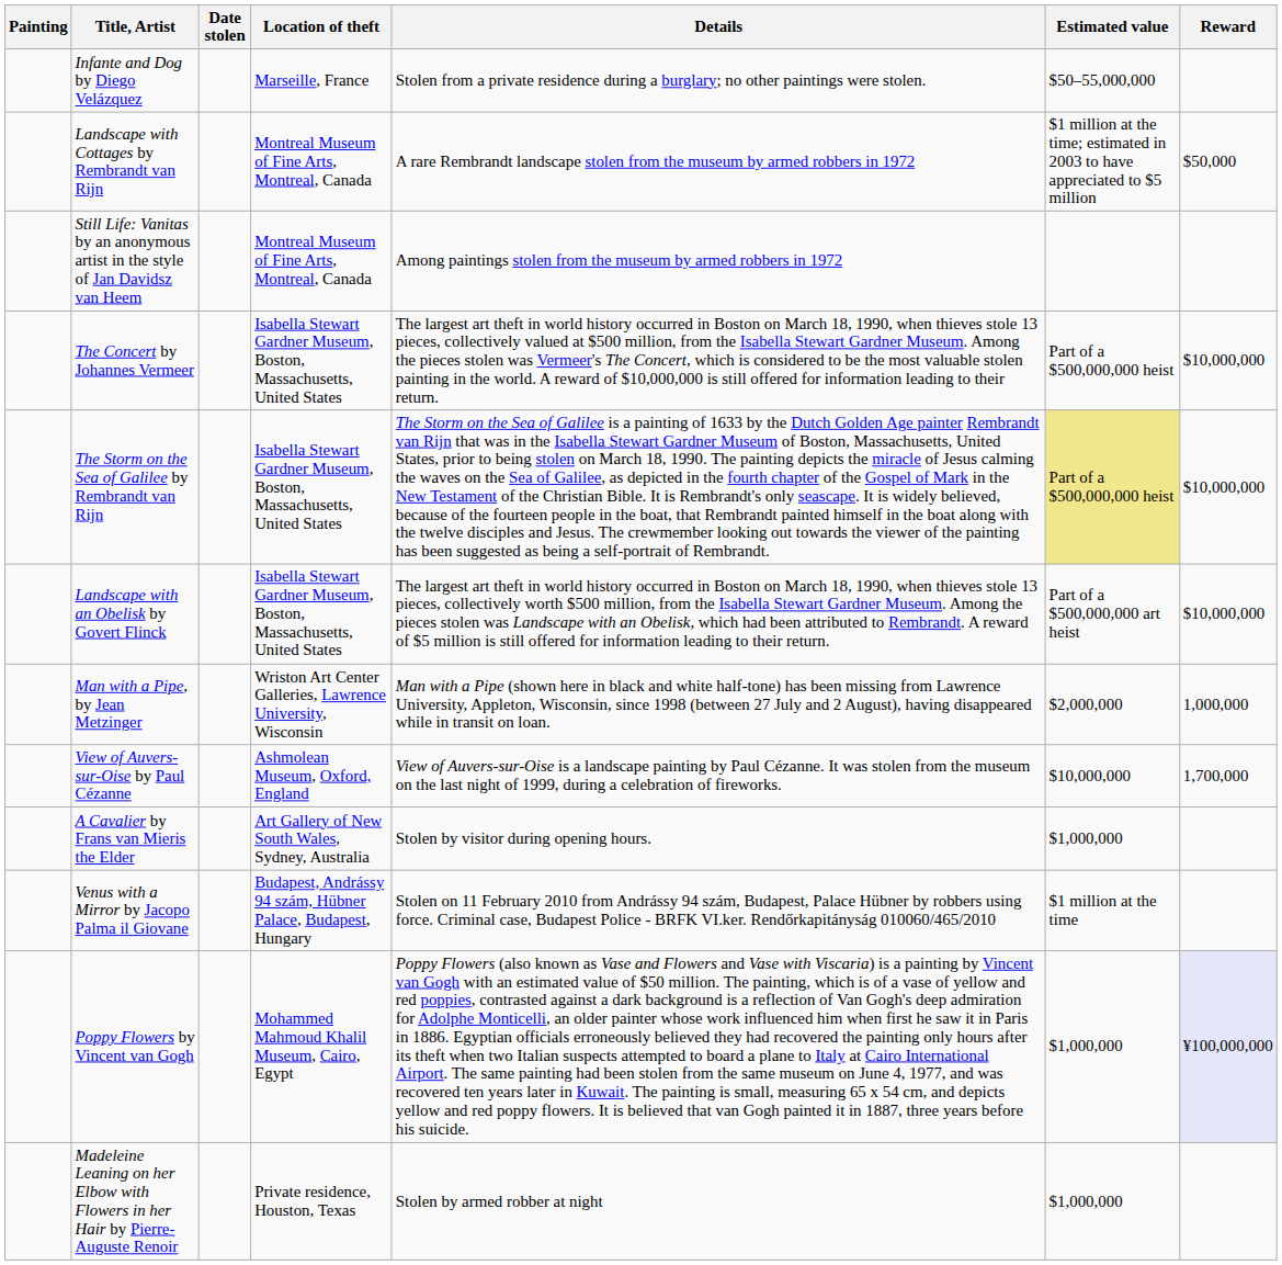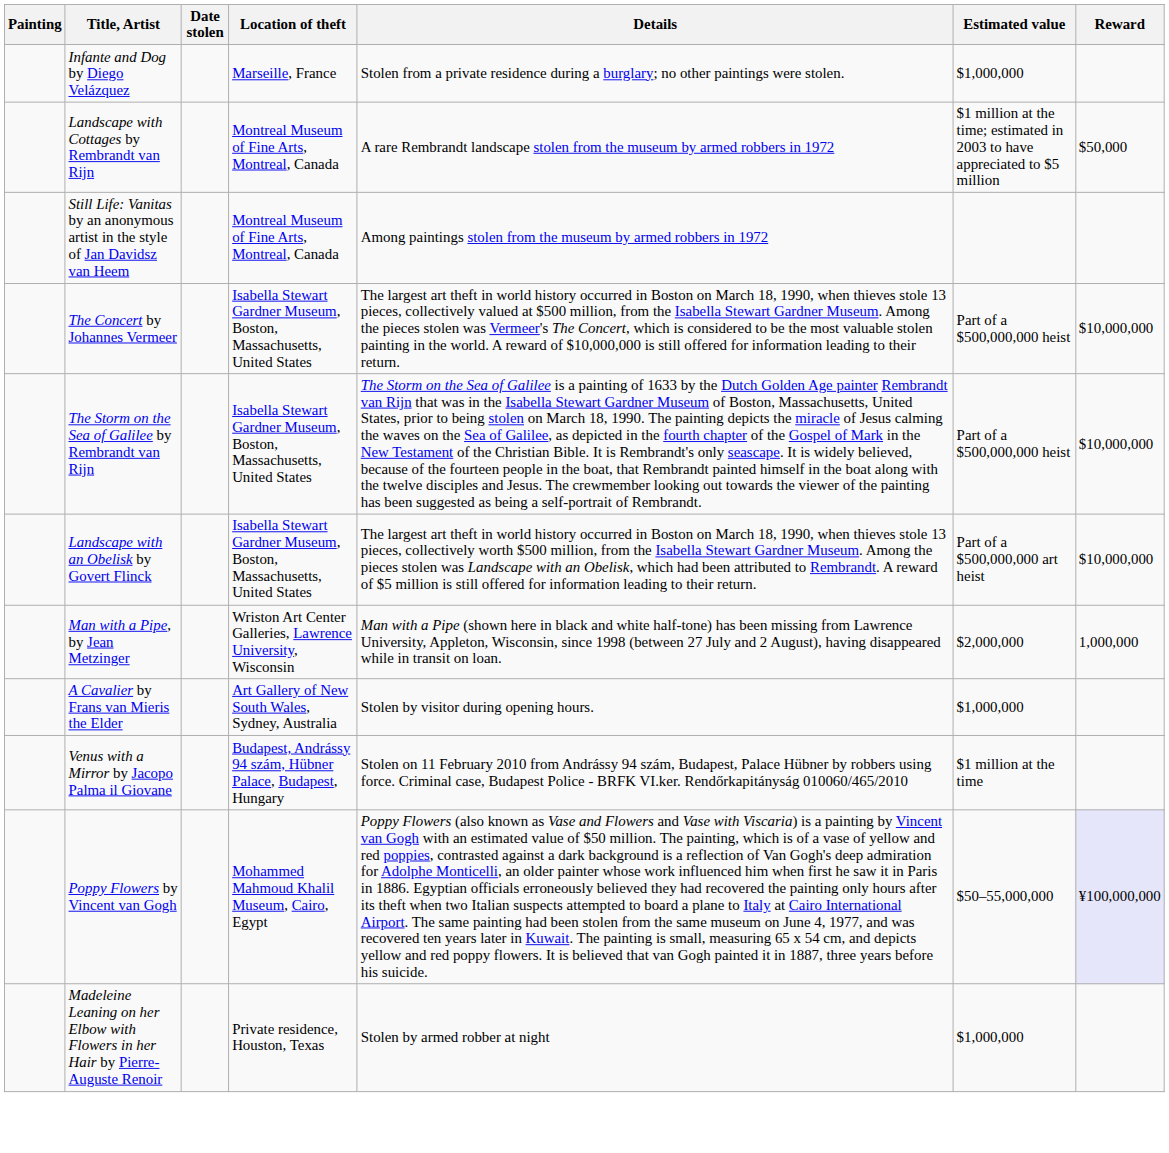Infante and Dog by Diego Velázquez | Estimated value: $50–55,000,000 -> $1,000,000
The Storm on the Sea of Galilee by Rembrandt van Rijn | Estimated value: khaki background -> no background
- row: View of Auvers-sur-Oise by Paul Cézanne | Ashmolean Museum, Oxford, England | View of Auvers-sur-Oise is a landscape painting by Paul Cézanne. It was stolen from the museum on the last night of 1999, during a celebration of fireworks. | $10,000,000 | 1,700,000
Poppy Flowers by Vincent van Gogh | Estimated value: $1,000,000 -> $50–55,000,000
